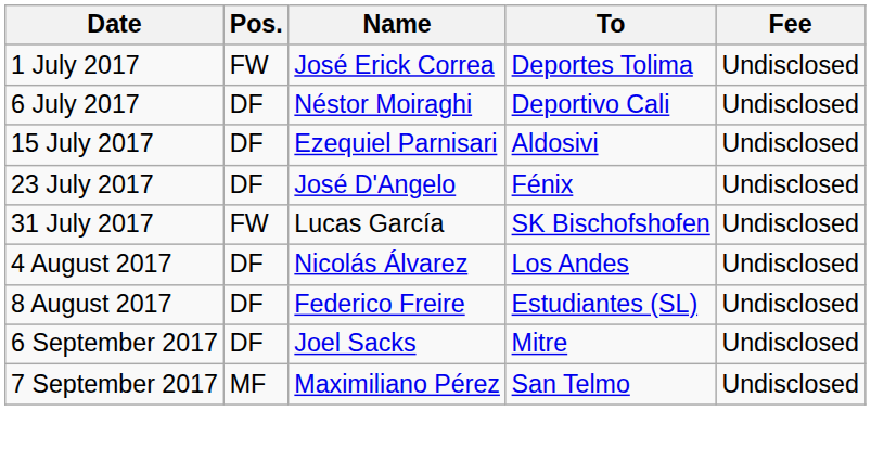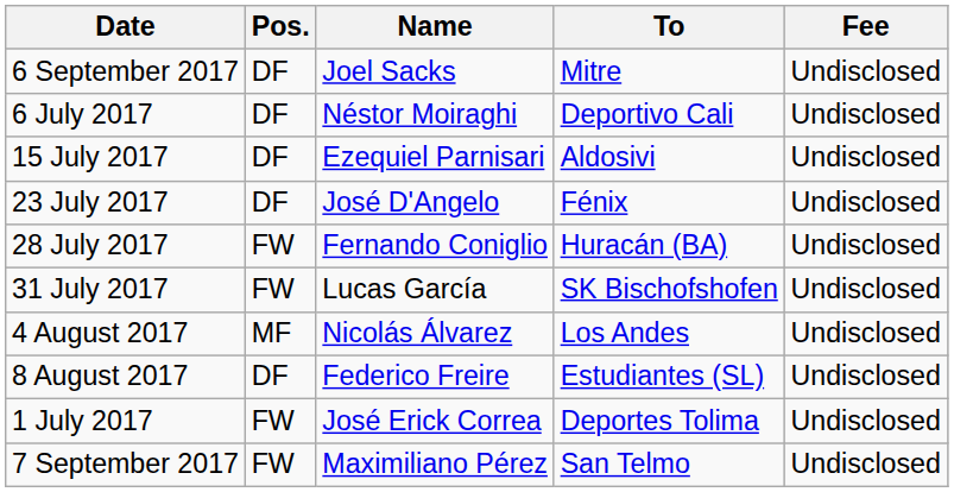rows swapped: 1 July 2017 <-> 6 September 2017
+ row: 28 July 2017 | FW | Fernando Coniglio | Huracán (BA) | Undisclosed
4 August 2017 | Pos.: DF -> MF
7 September 2017 | Pos.: MF -> FW
